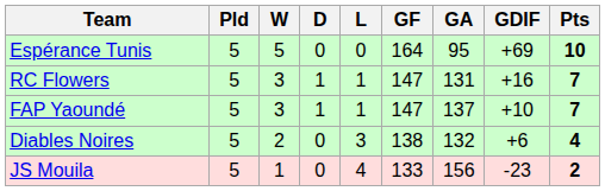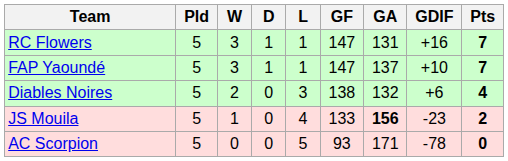- row: Espérance Tunis | 5 | 5 | 0 | 0 | 164 | 95 | +69 | 10
JS Mouila | GA: normal -> bold
+ row: AC Scorpion | 5 | 0 | 0 | 5 | 93 | 171 | -78 | 0
